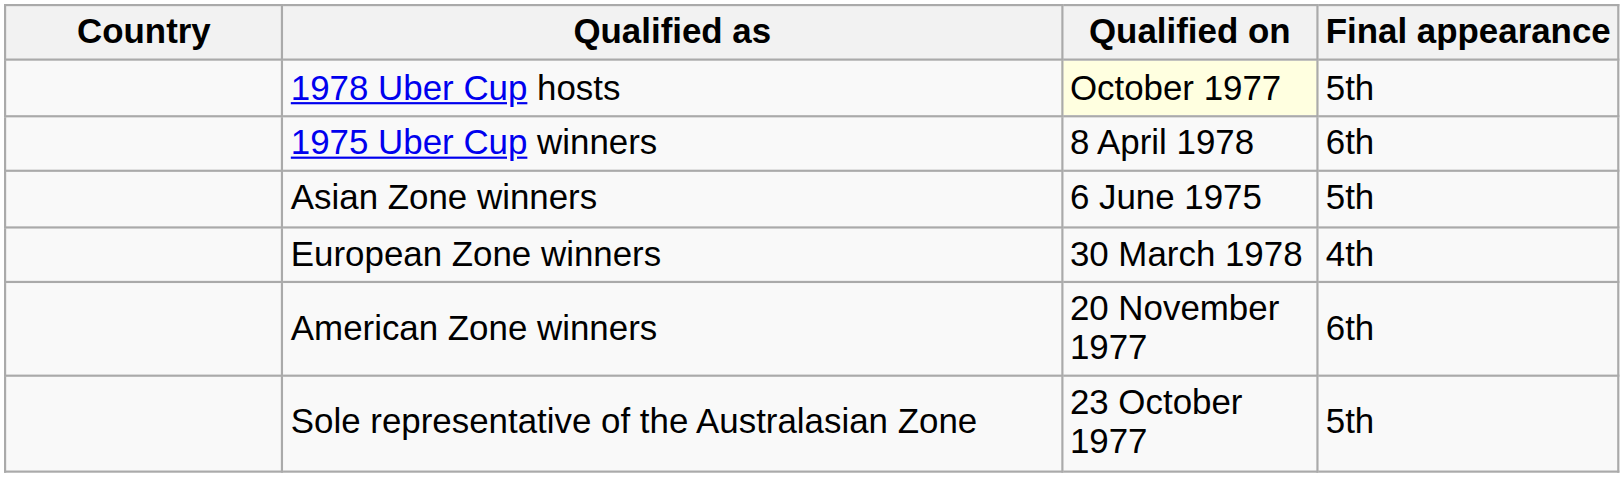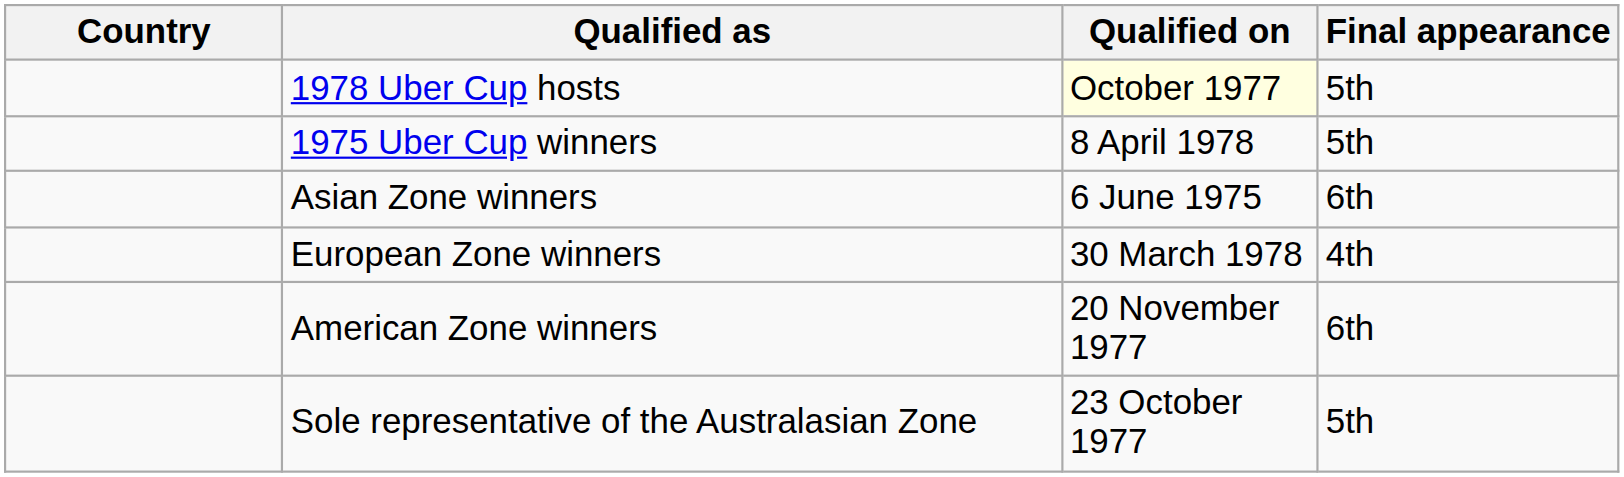1975 Uber Cup winners | Final appearance: 6th -> 5th
Asian Zone winners | Final appearance: 5th -> 6th
